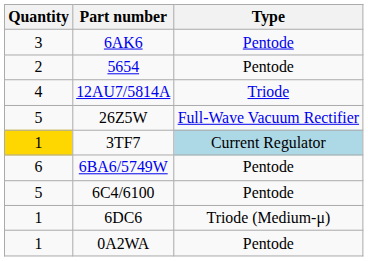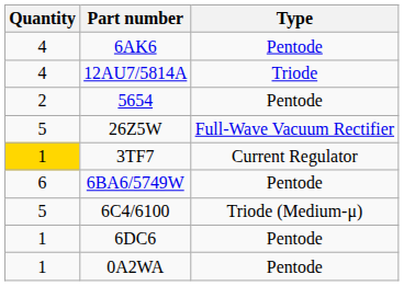6AK6 | Quantity: 3 -> 4
rows swapped: 5654 <-> 12AU7/5814A
3TF7 | Type: lightblue background -> no background
6C4/6100 | Type: Pentode -> Triode (Medium-μ)
6DC6 | Type: Triode (Medium-μ) -> Pentode
